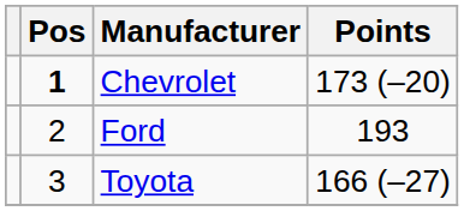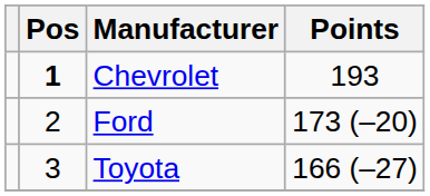Chevrolet | Points: 173 (–20) -> 193
Ford | Points: 193 -> 173 (–20)
